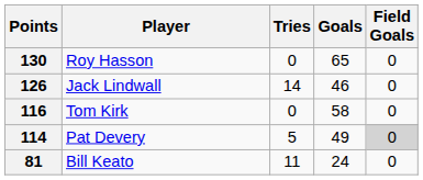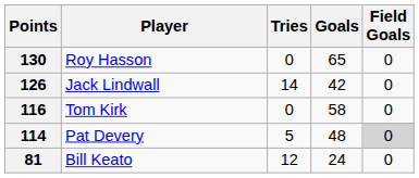126 | Goals: 46 -> 42
114 | Goals: 49 -> 48
81 | Tries: 11 -> 12
